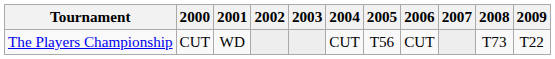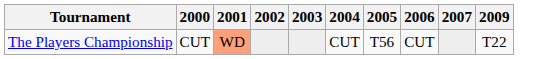- column: 2008 | T73
The Players Championship | 2001: no background -> lightsalmon background
